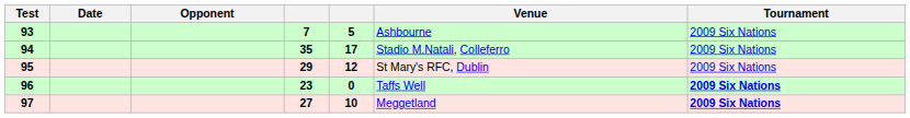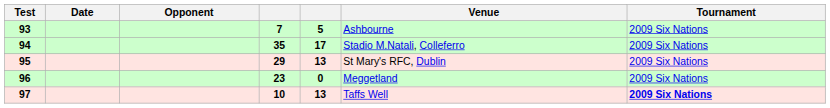95 | column 5: 12 -> 13
96 | Venue: Taffs Well -> Meggetland
96 | Tournament: bold -> normal
97 | column 4: 27 -> 10
97 | column 5: 10 -> 13
97 | Venue: Meggetland -> Taffs Well
